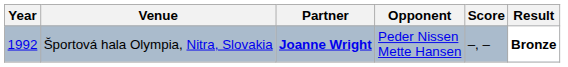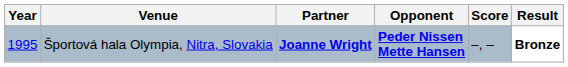Športová hala Olympia, Nitra, Slovakia | Year: 1992 -> 1995
Športová hala Olympia, Nitra, Slovakia | Opponent: normal -> bold
